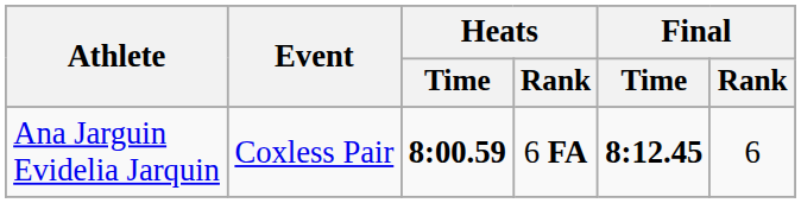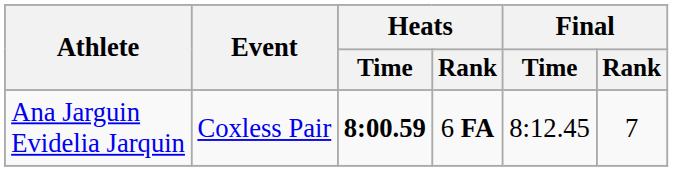Ana Jarguin Evidelia Jarquin | Final / Time: bold -> normal
Ana Jarguin Evidelia Jarquin | Final / Rank: 6 -> 7
